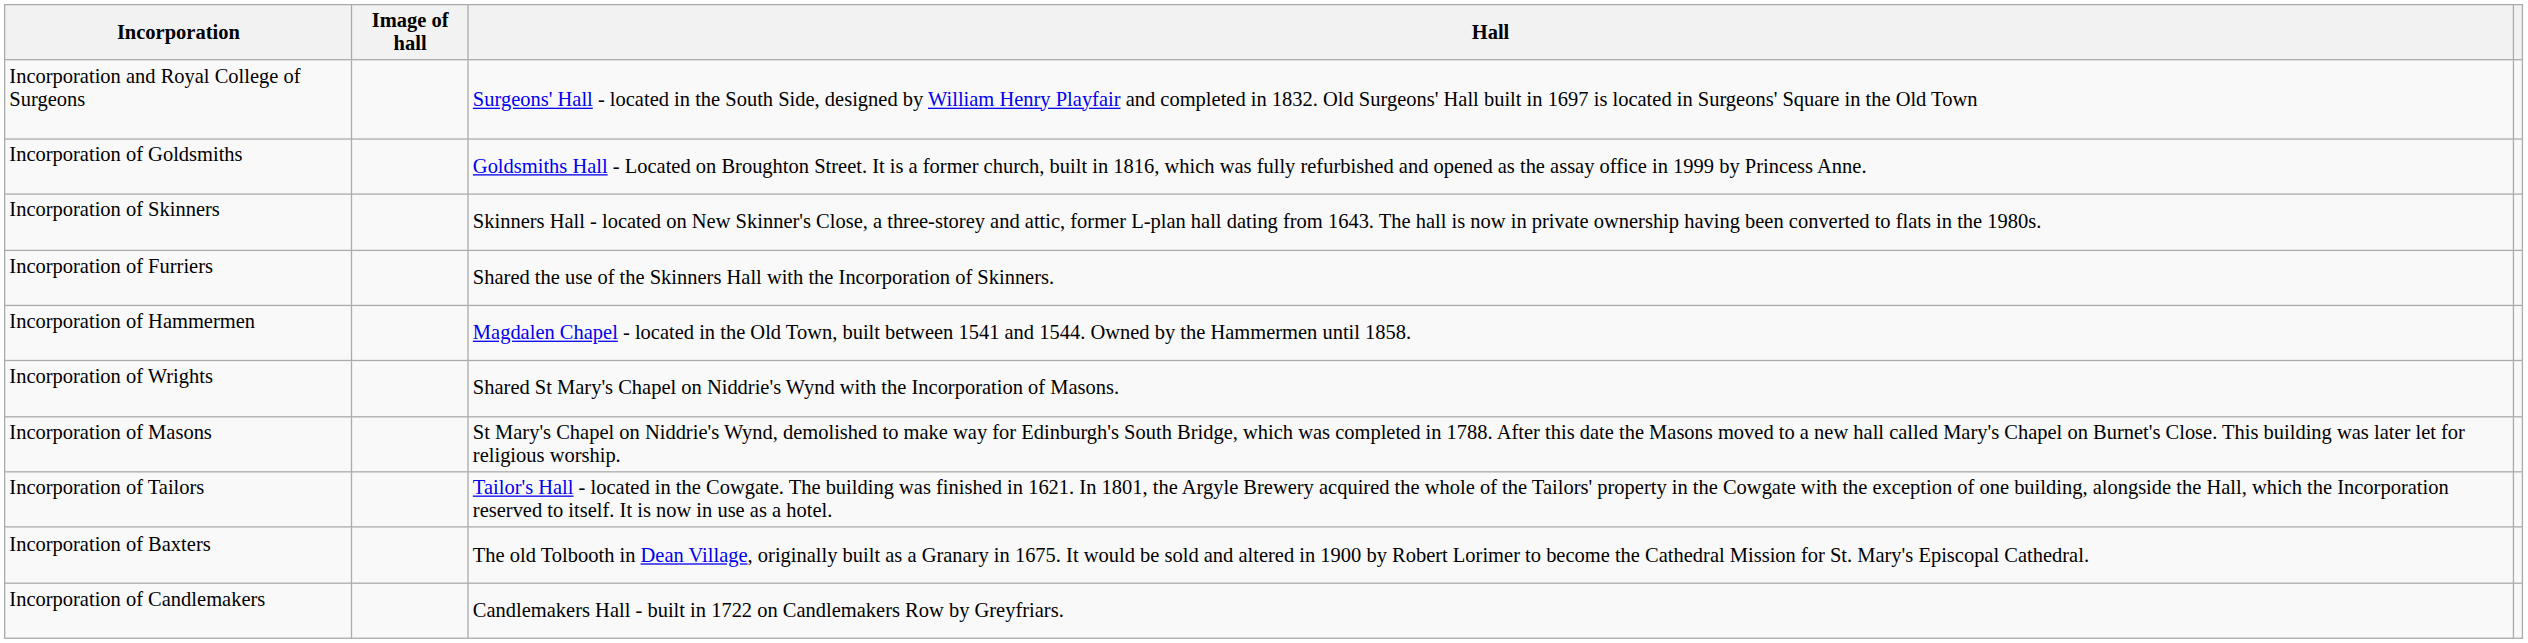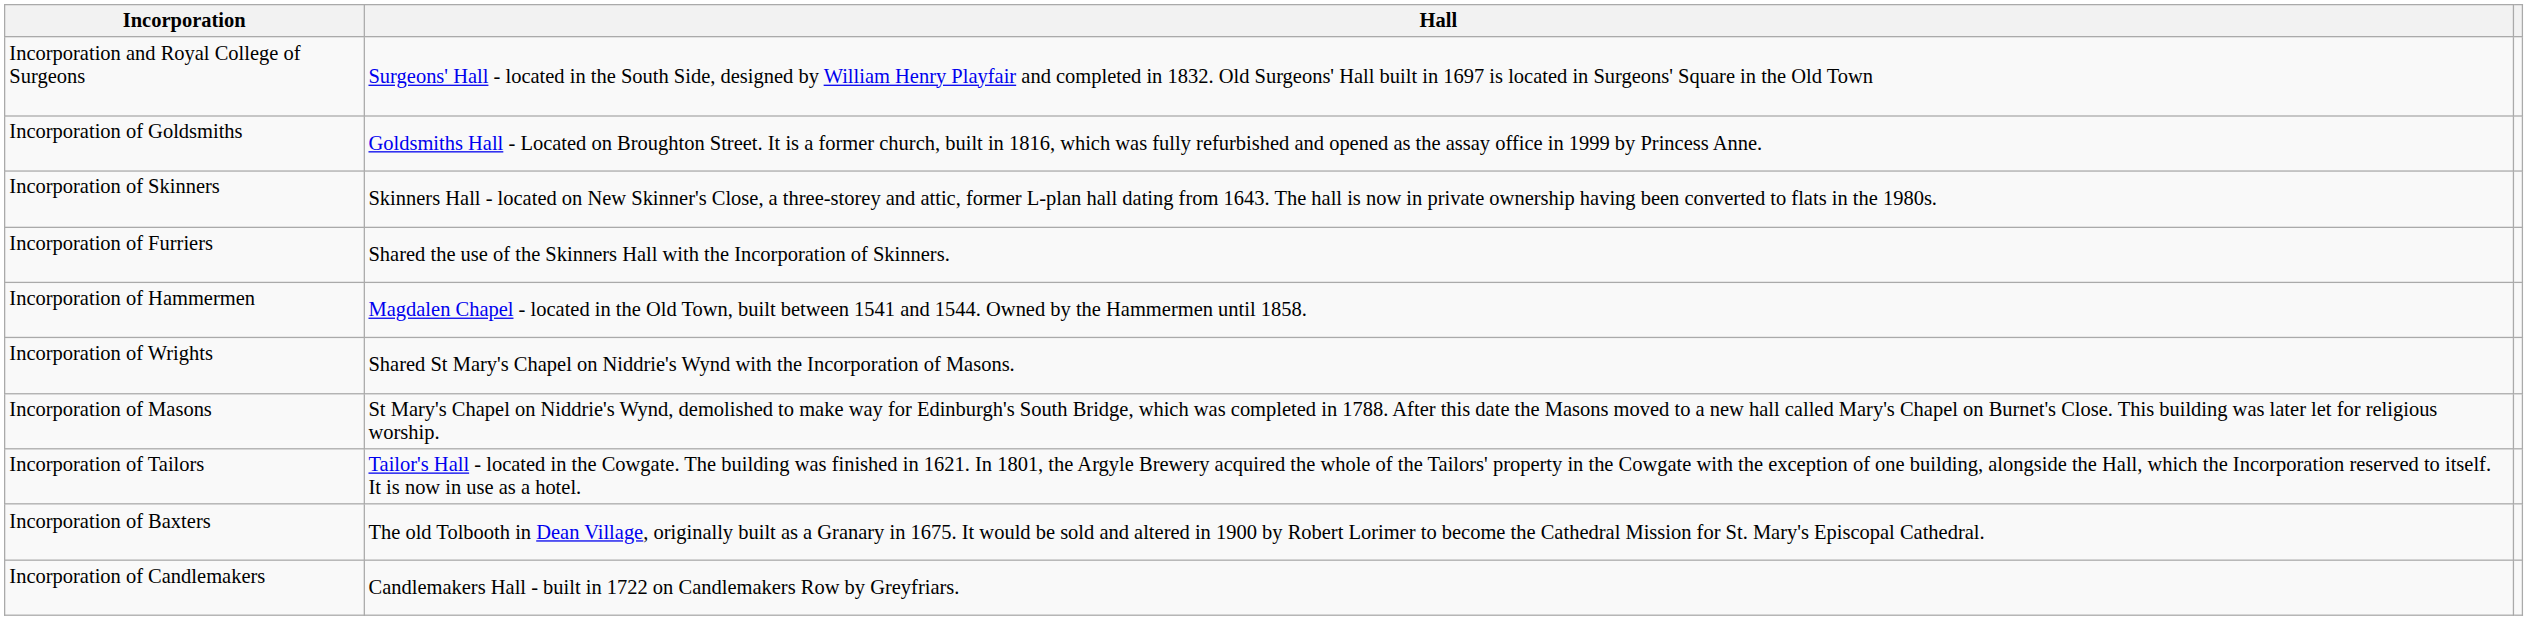- column: Image of hall
